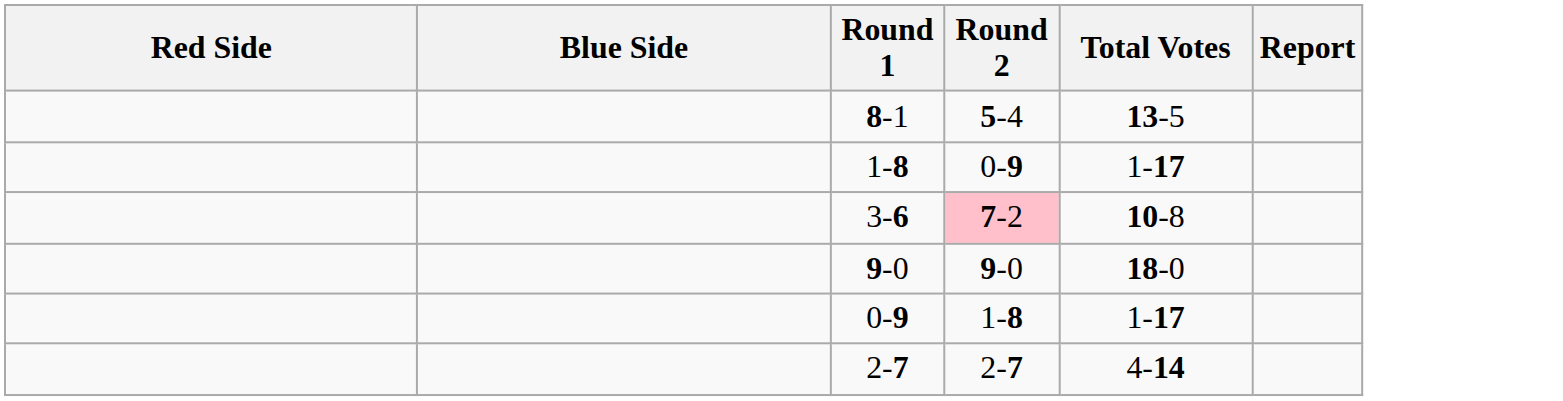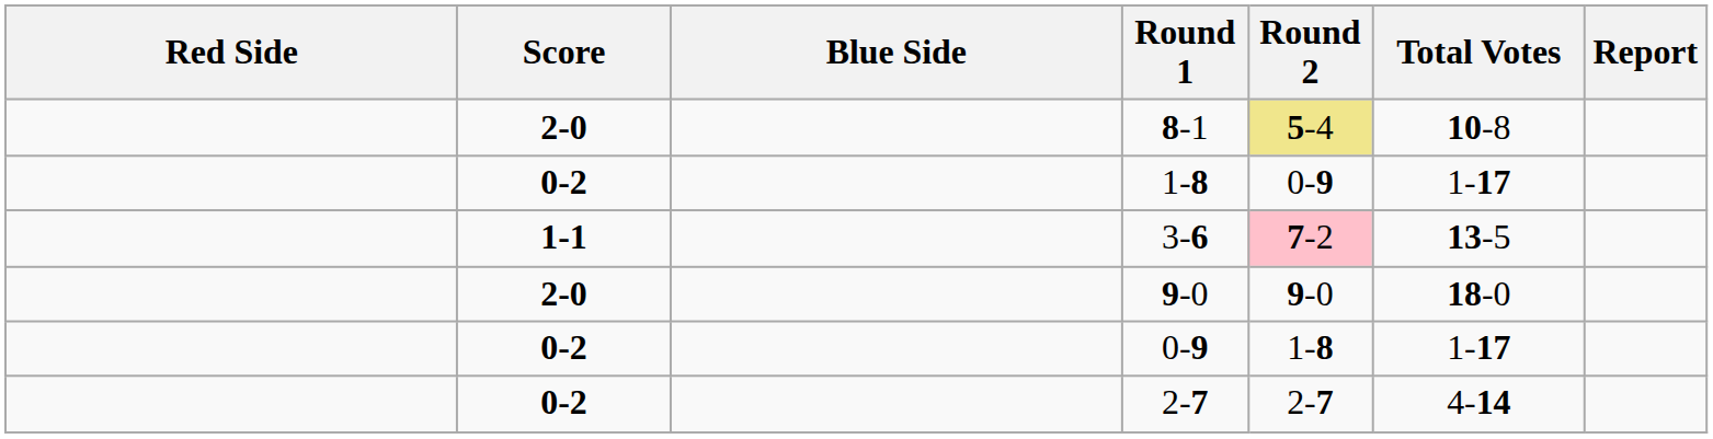+ column: Score | 2-0 | 0-2 | 1-1 | 2-0 | 0-2 | 0-2
8-1 | Round 2: no background -> khaki background
8-1 | Total Votes: 13-5 -> 10-8
3-6 | Total Votes: 10-8 -> 13-5
